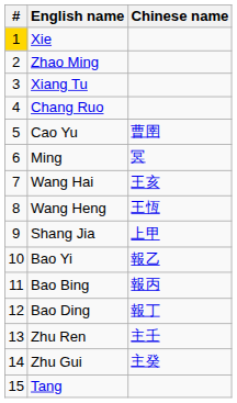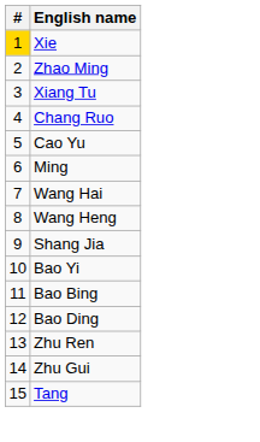- column: Chinese name | 曹圉 | 冥 | 王亥 | 王恆 | 上甲 | 報乙 | 報丙 | 報丁 | 主壬 | 主癸
